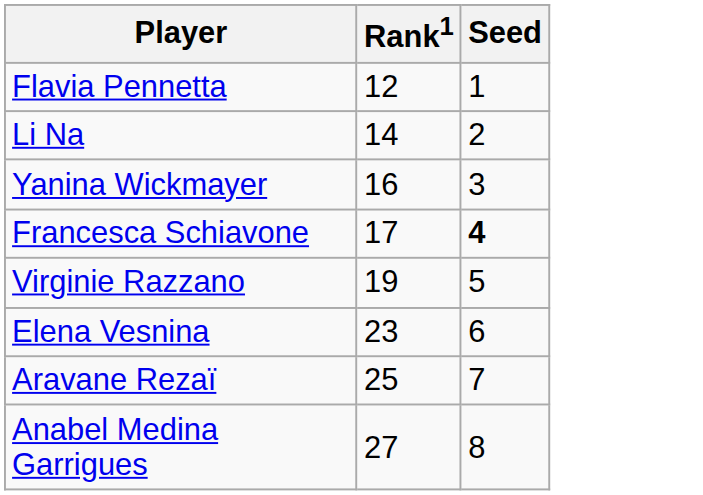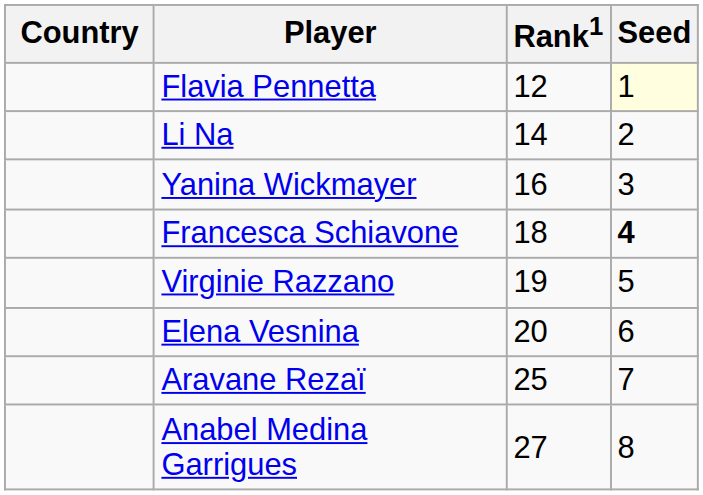+ column: Country
Flavia Pennetta | Seed: no background -> lightyellow background
Francesca Schiavone | Rank1: 17 -> 18
Elena Vesnina | Rank1: 23 -> 20
